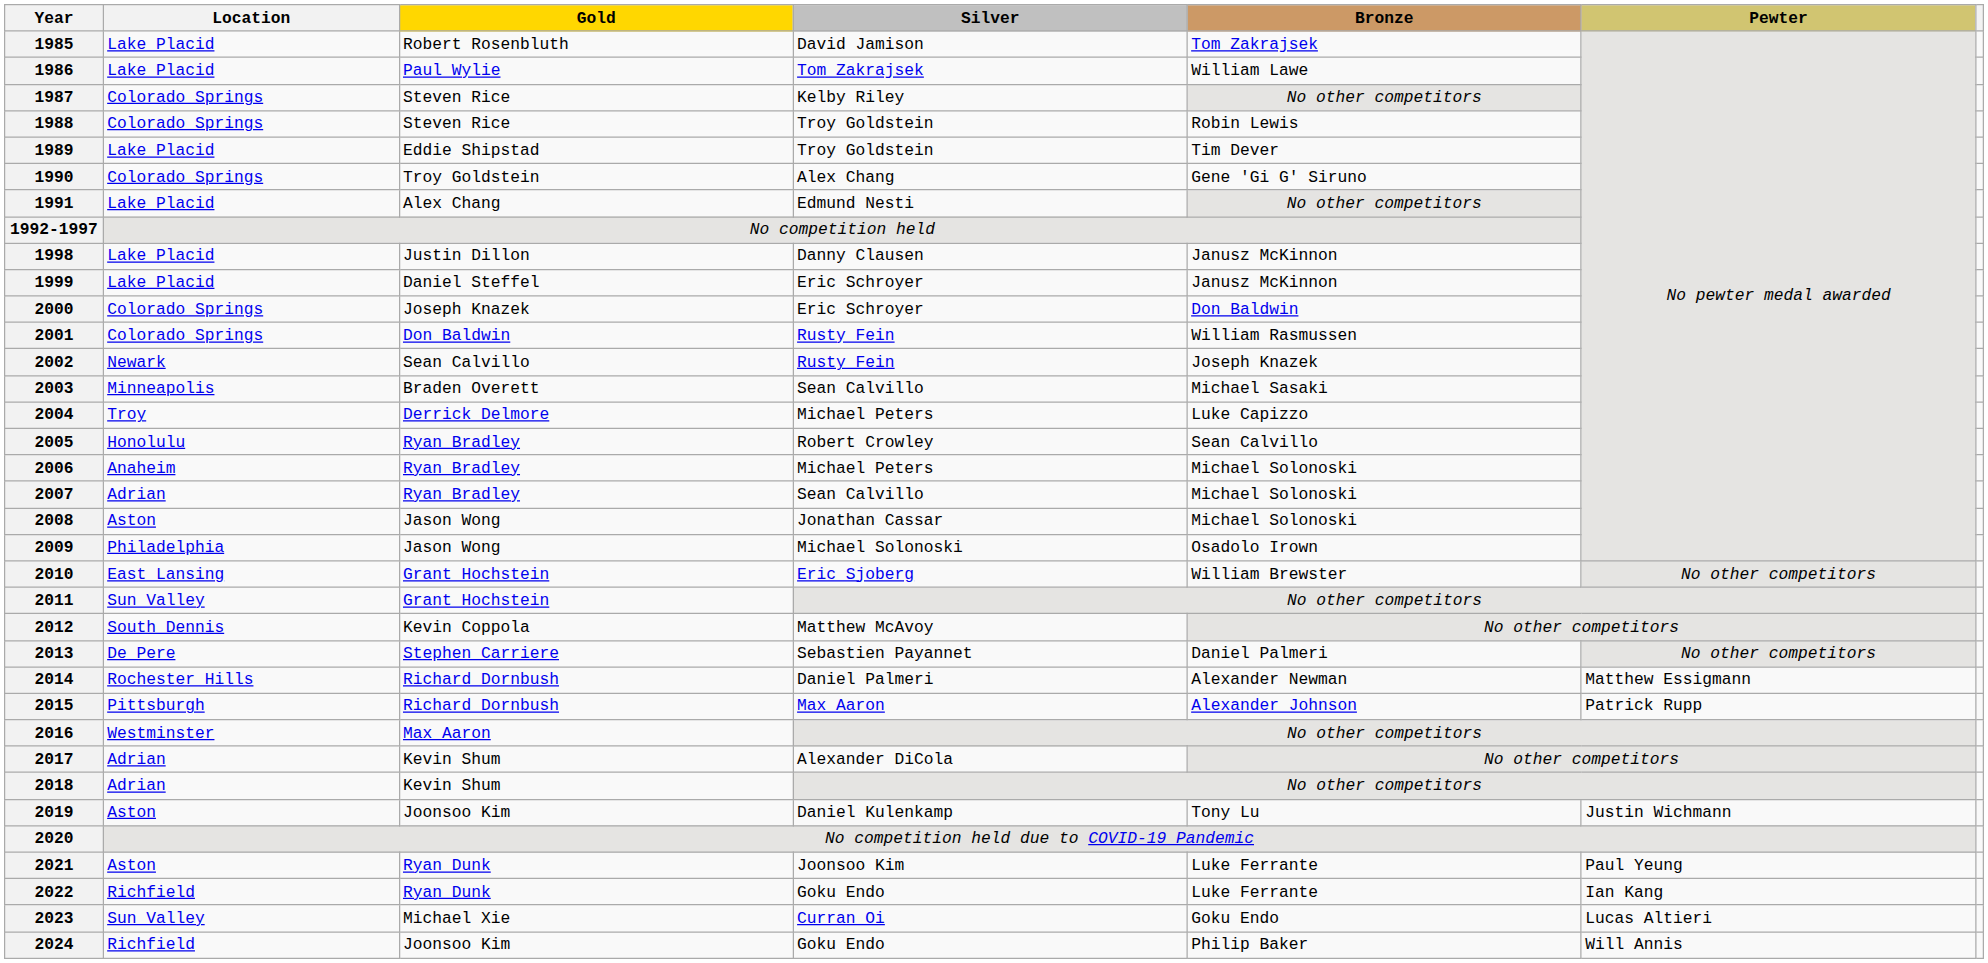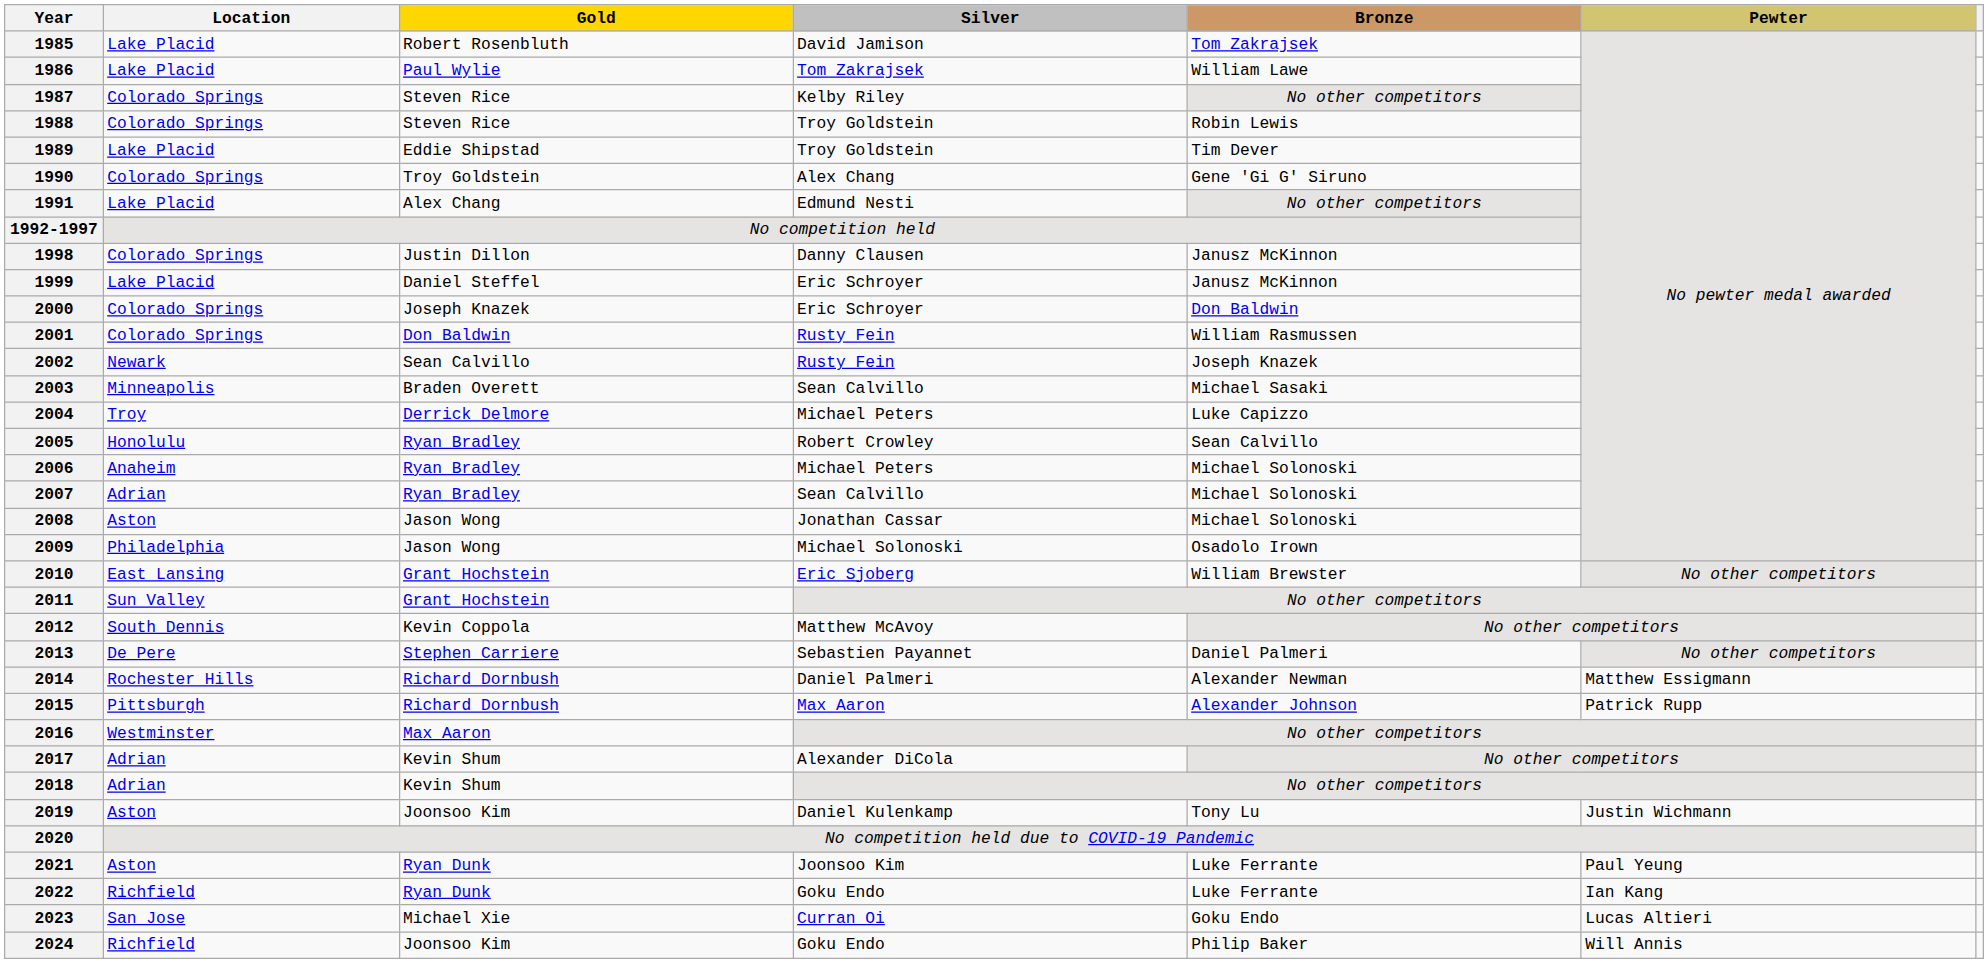1998 | Location: Lake Placid -> Colorado Springs
2023 | Location: Sun Valley -> San Jose
